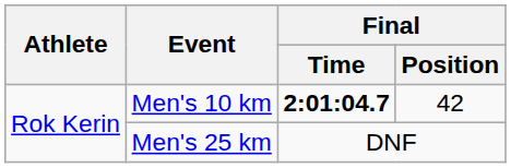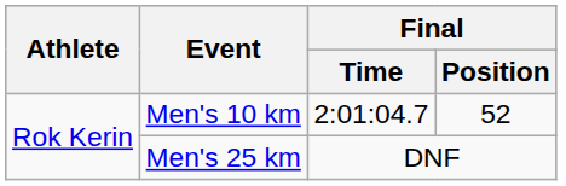Men's 10 km | Final / Time: bold -> normal
Men's 10 km | Final / Position: 42 -> 52
